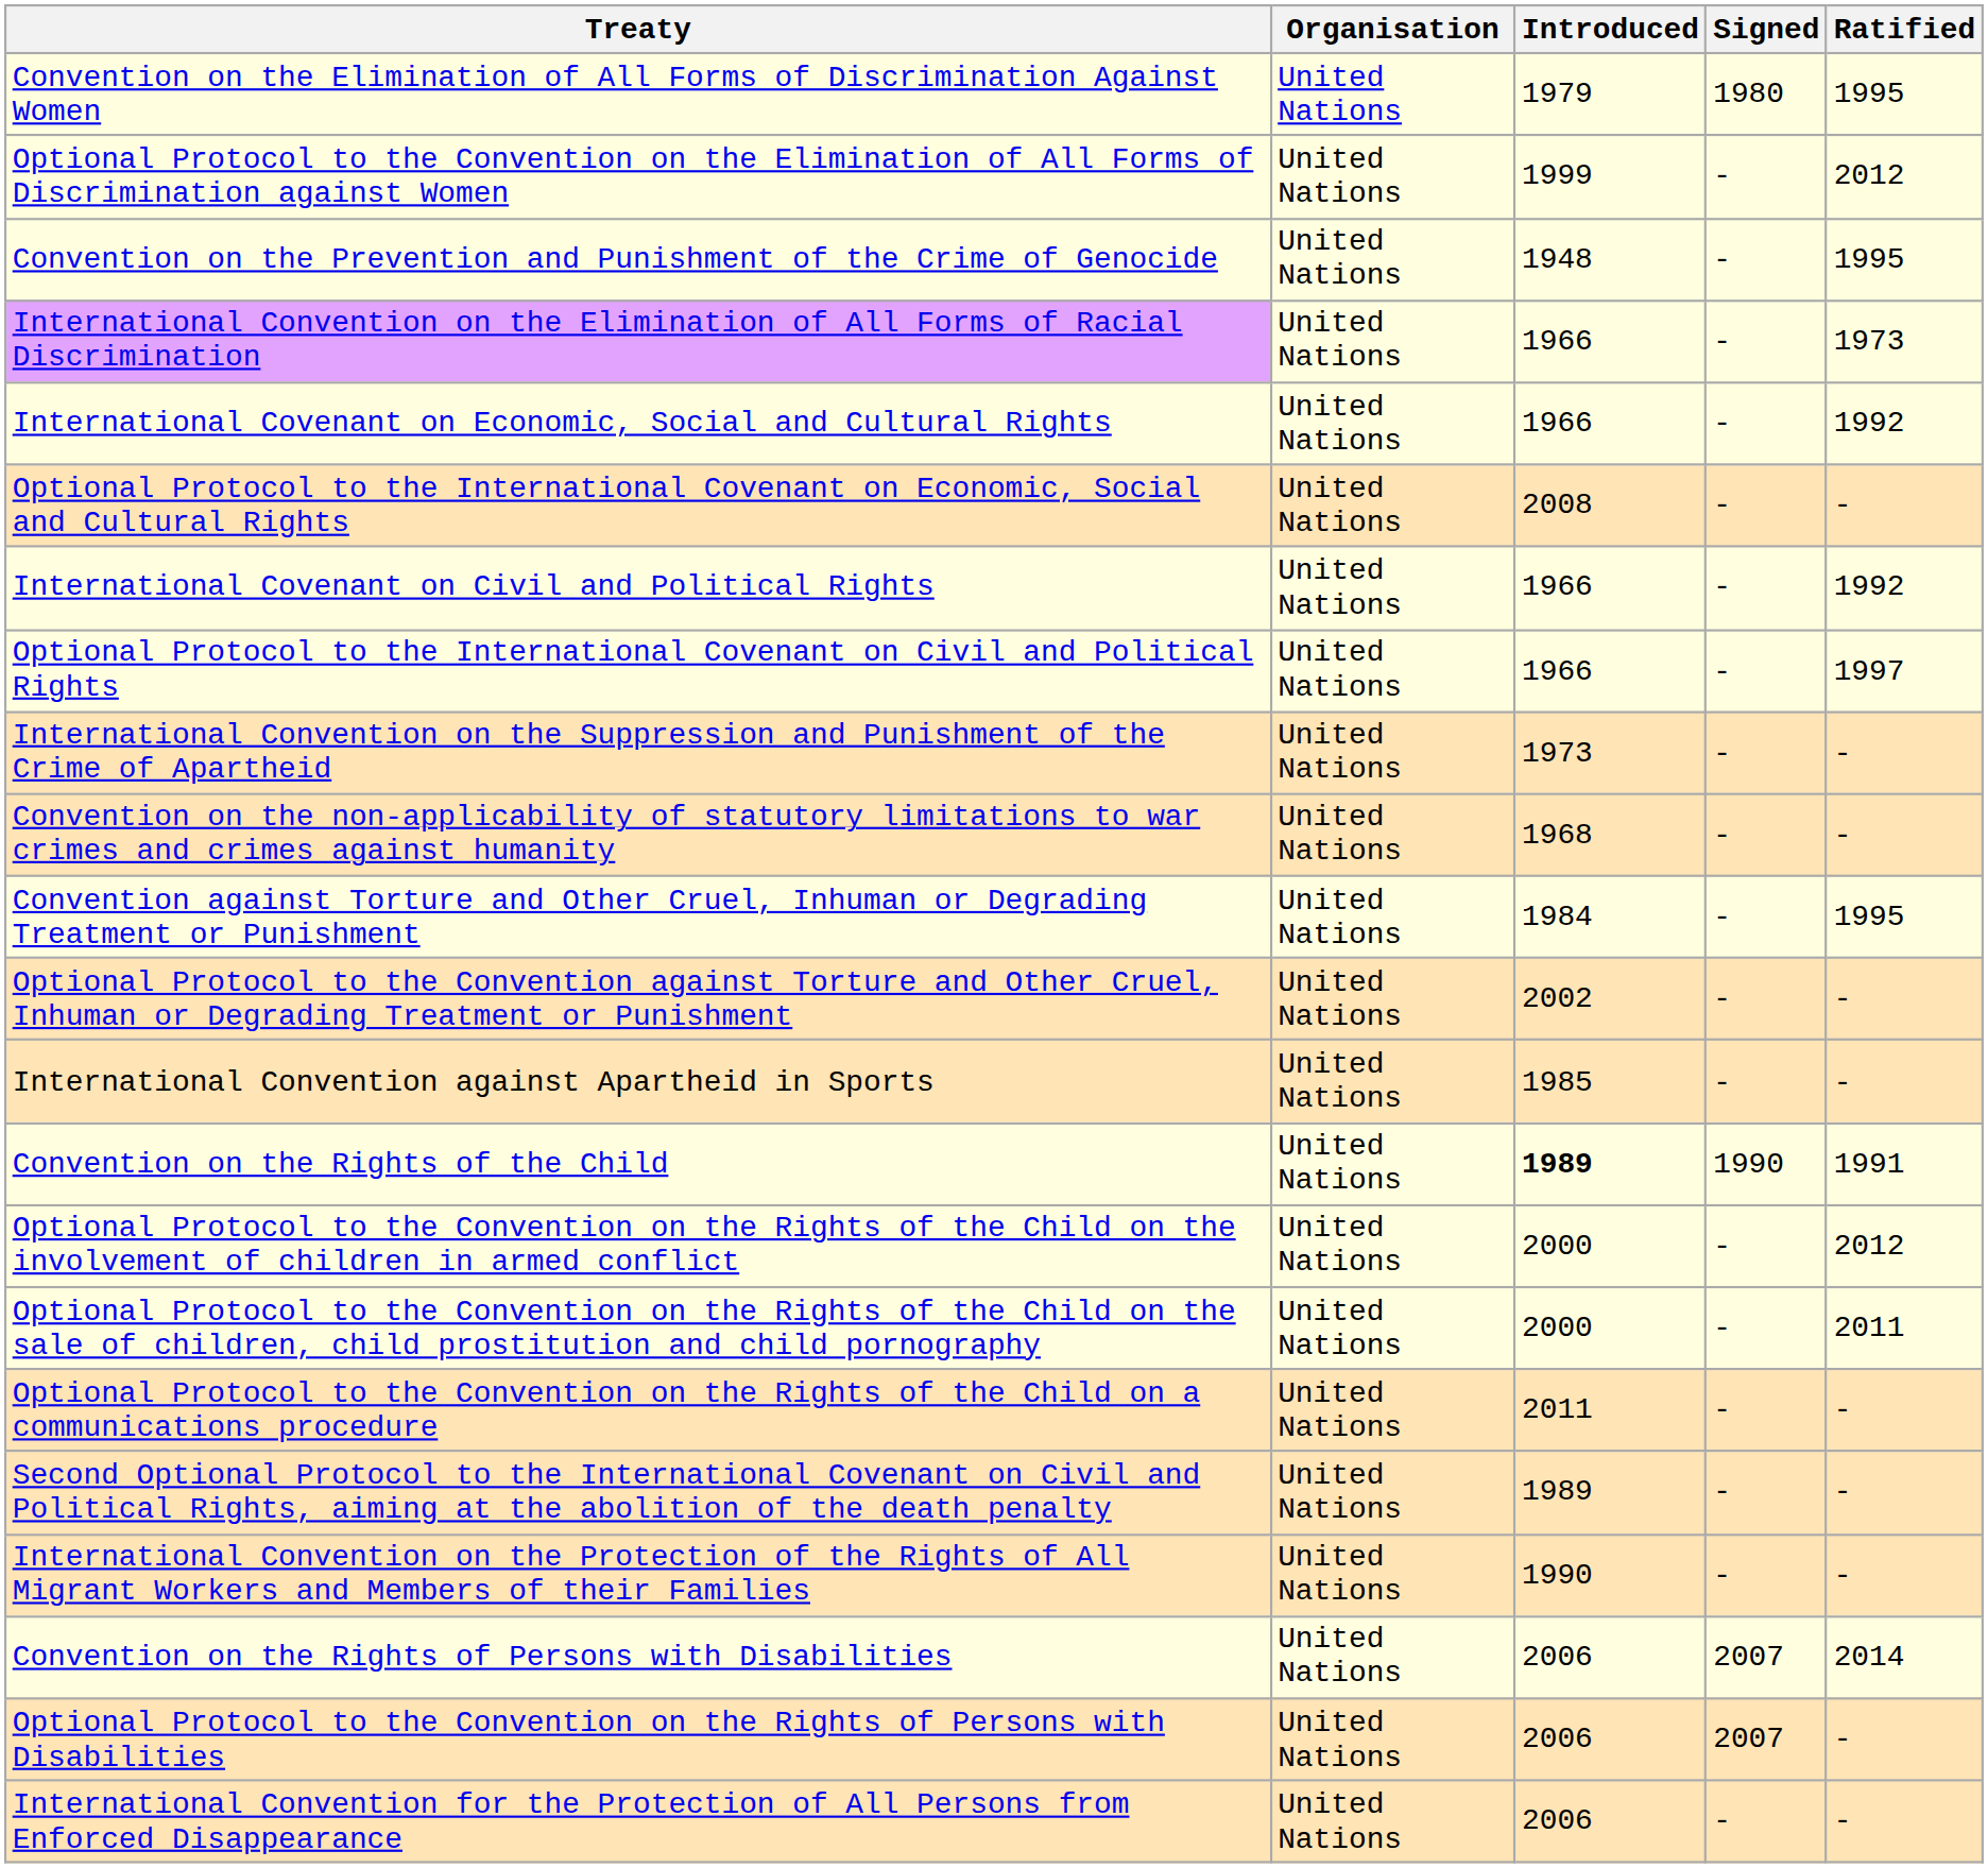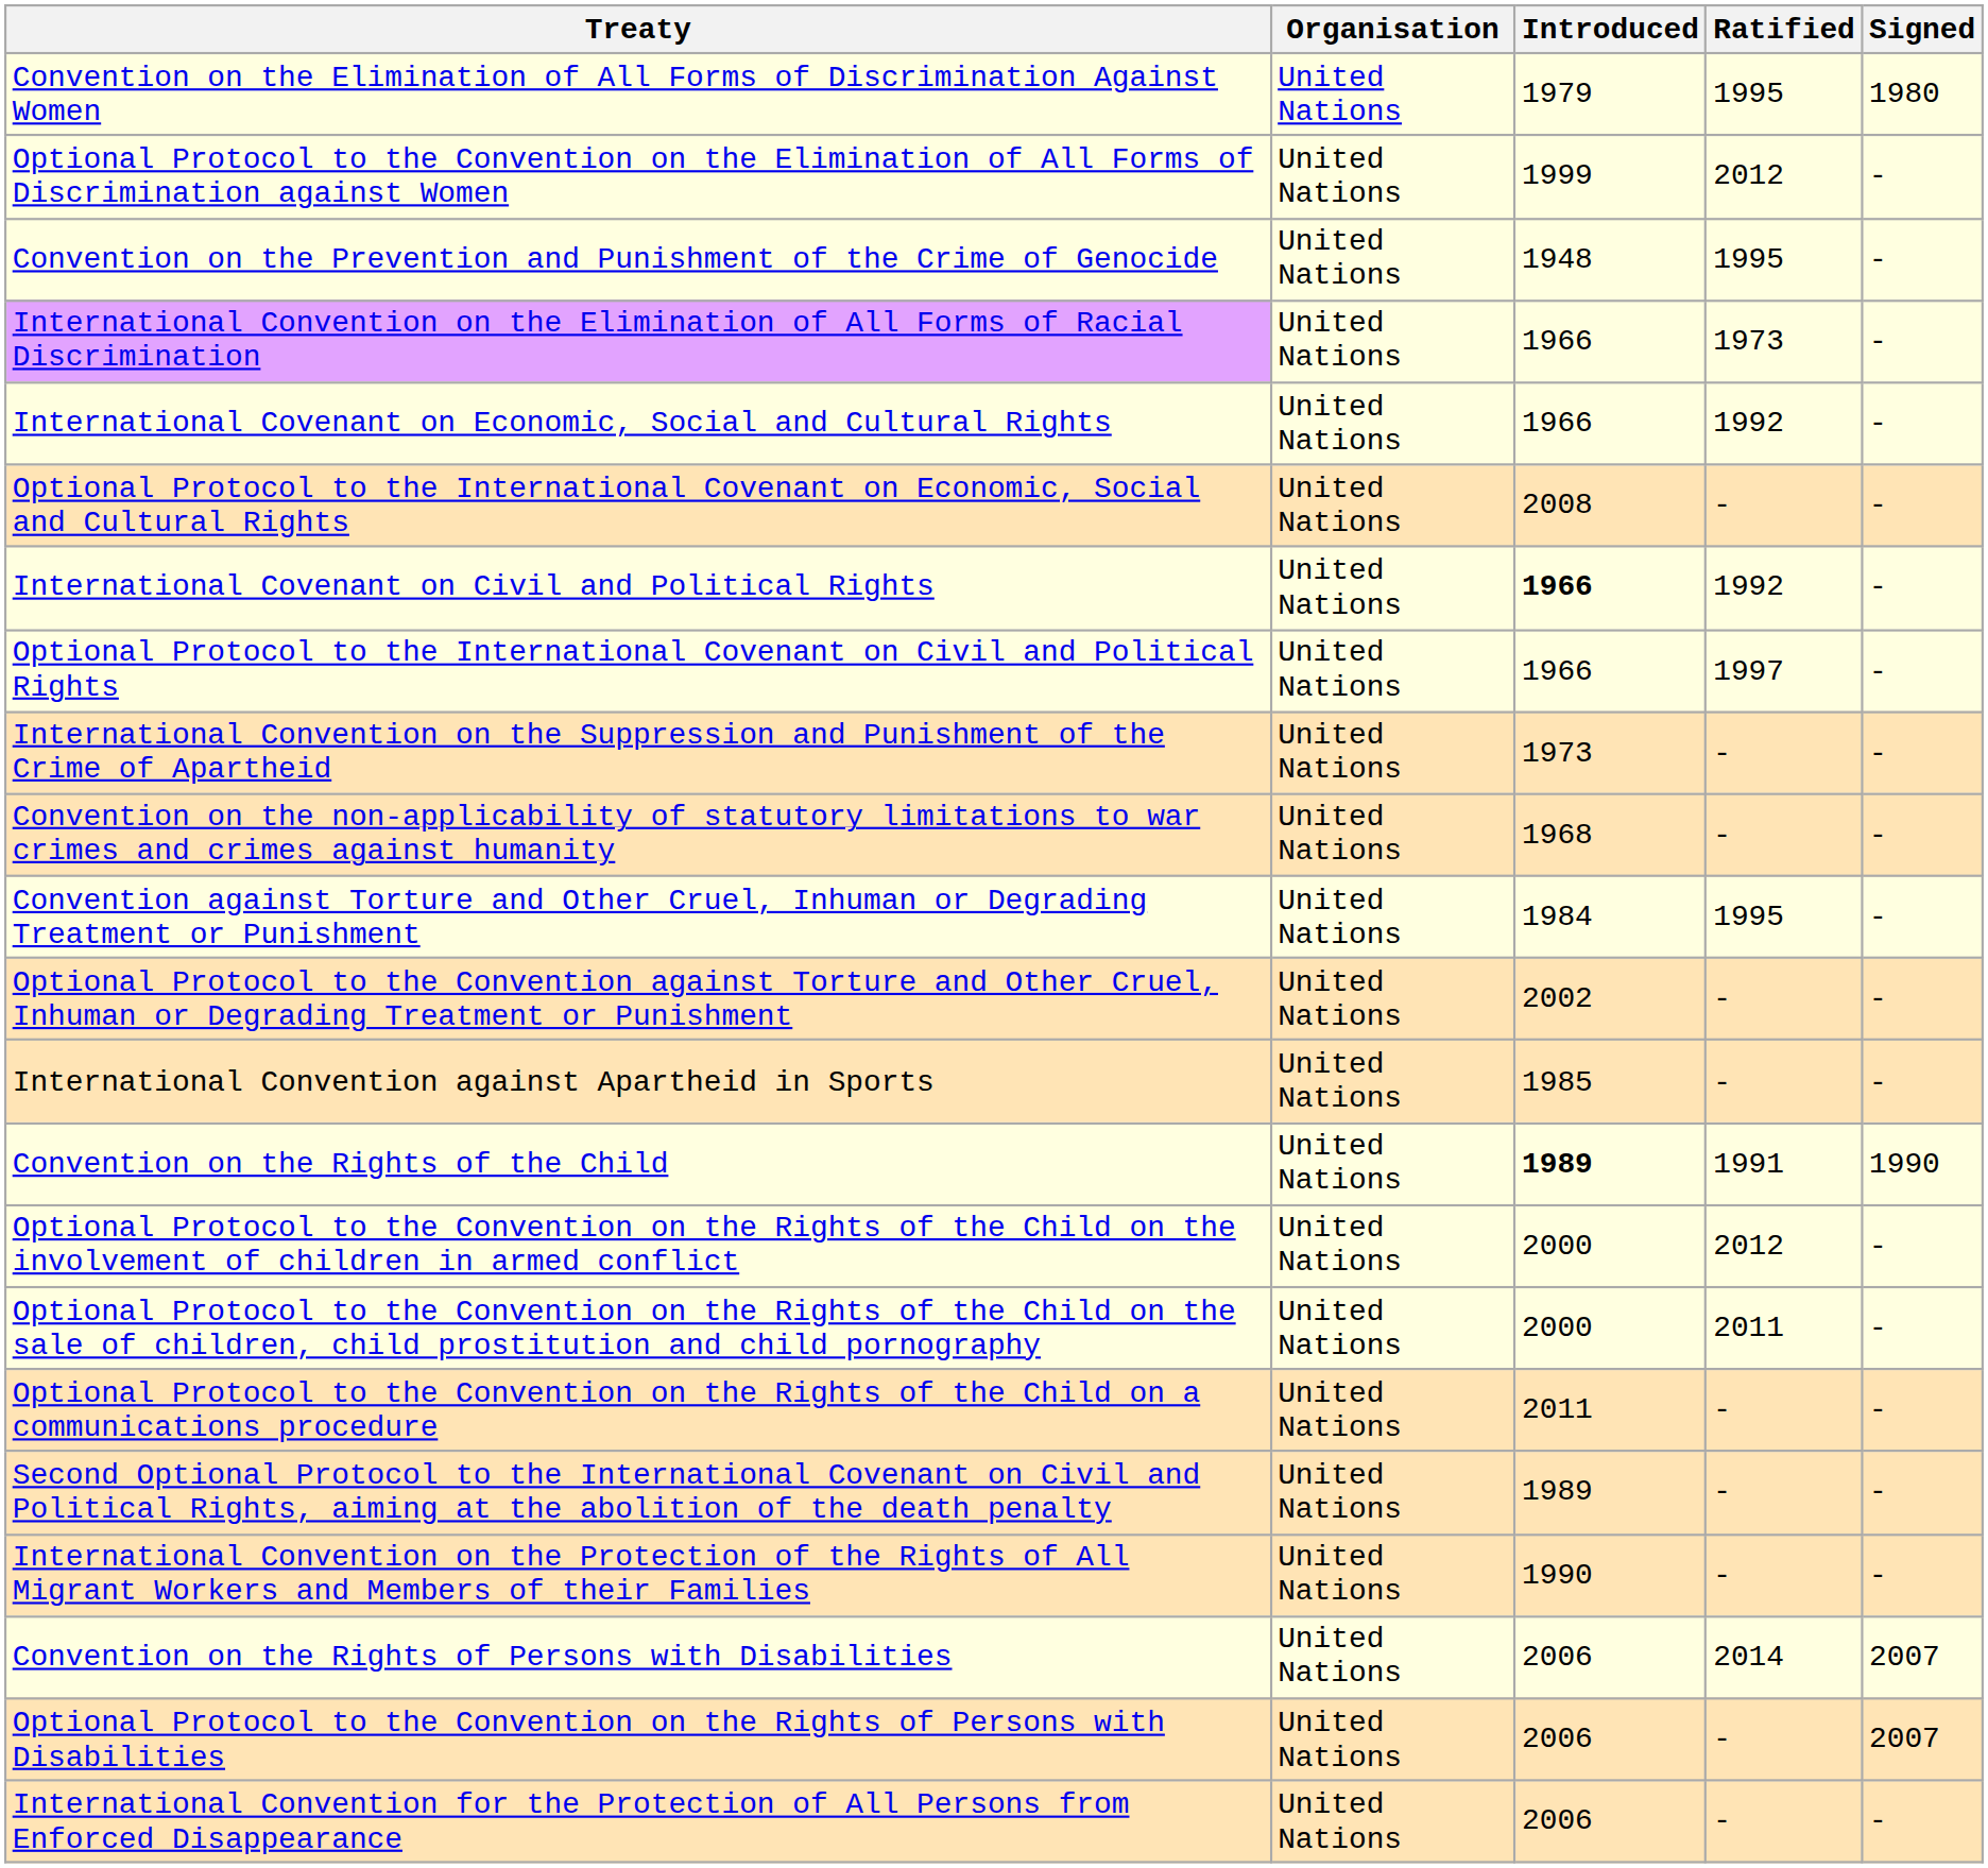columns swapped: Signed <-> Ratified
International Covenant on Civil and Political Rights | Introduced: normal -> bold
